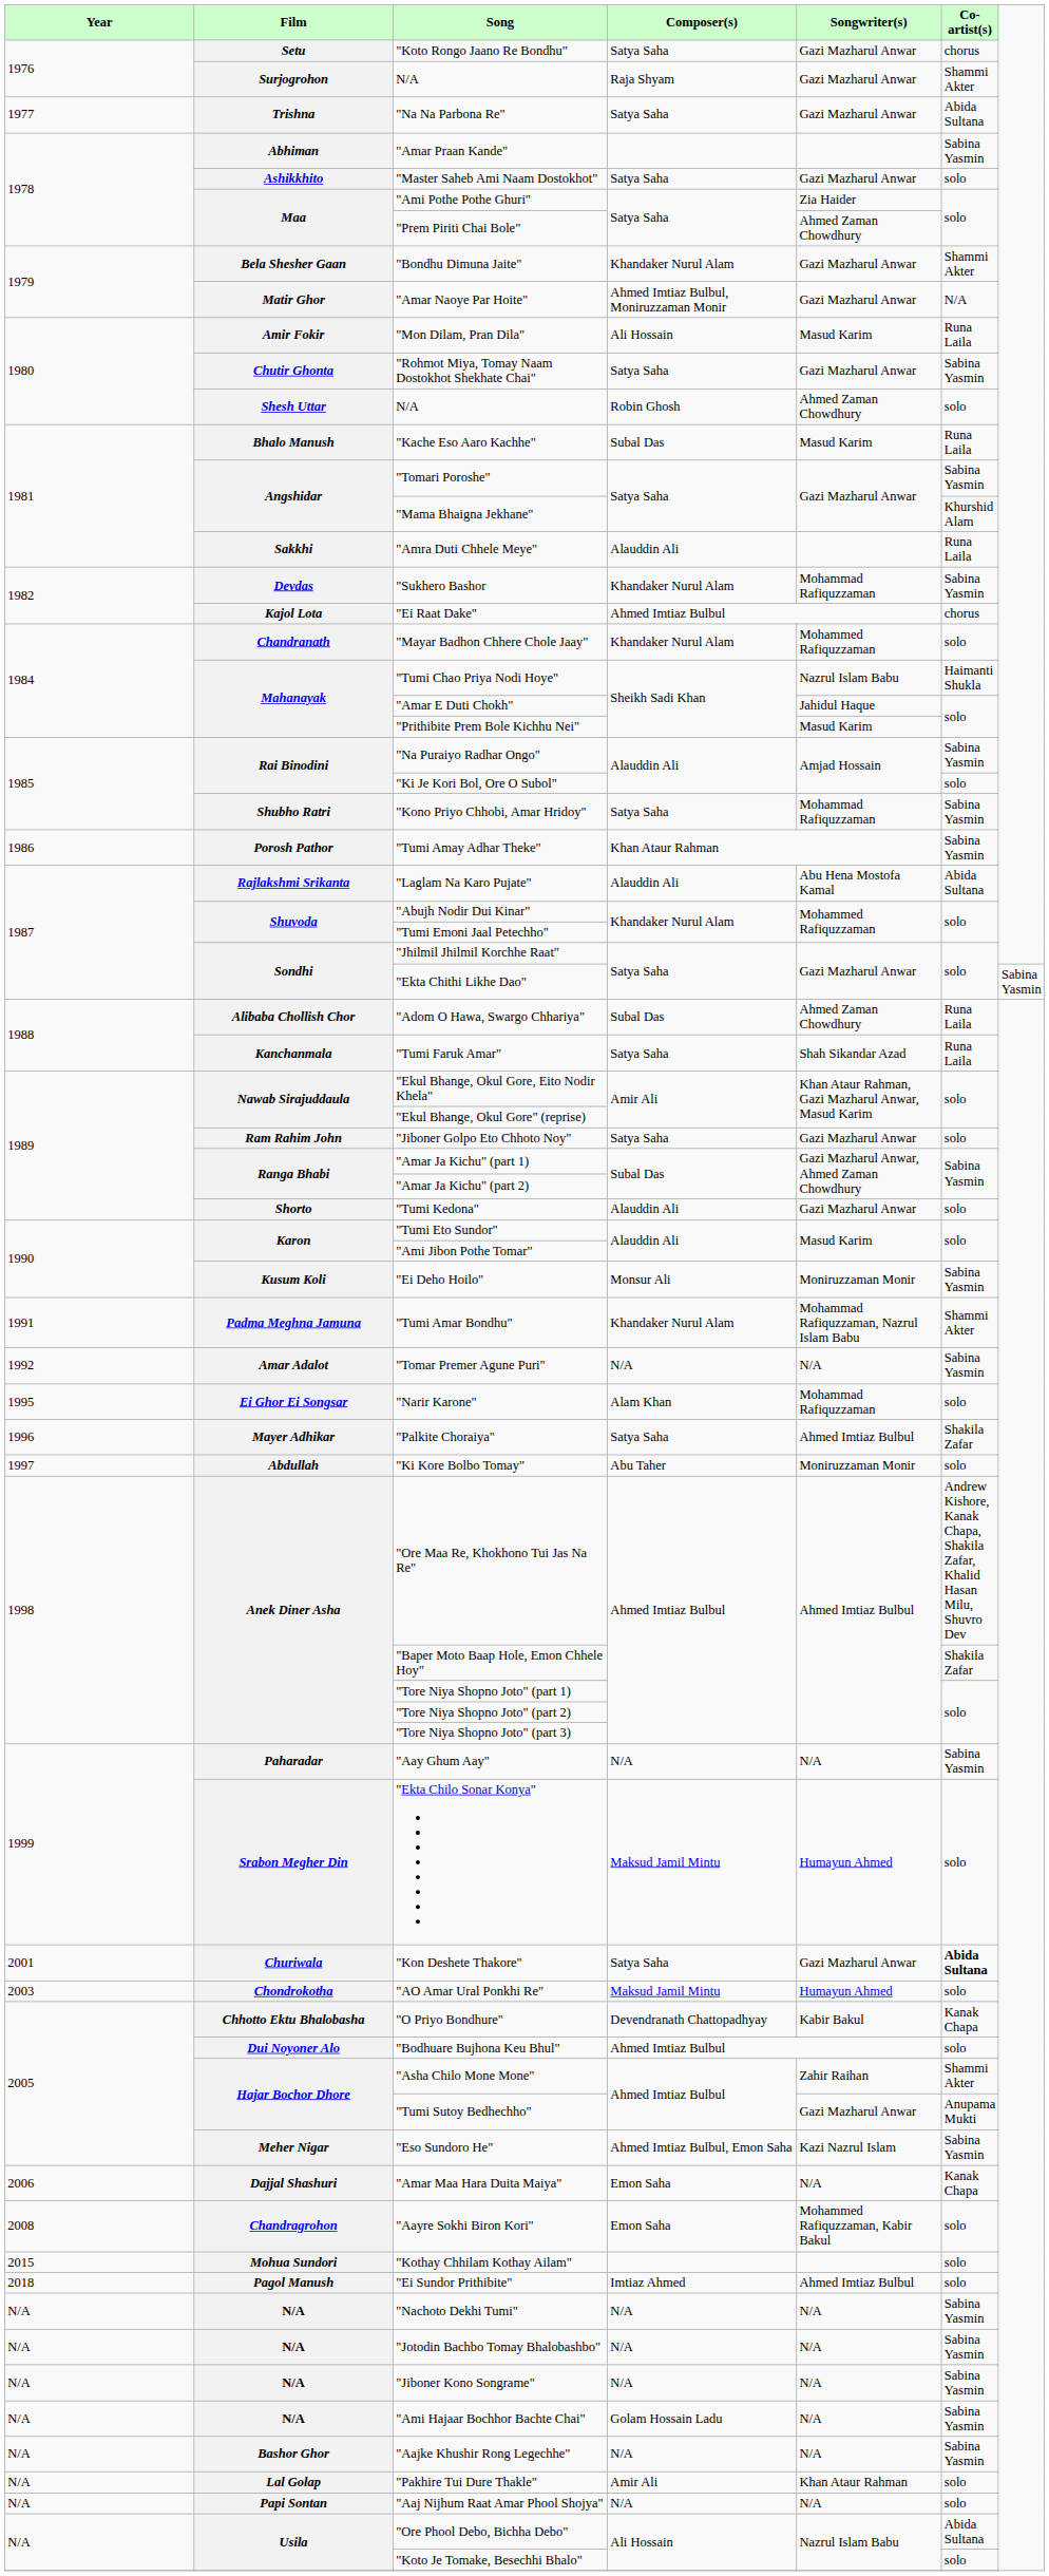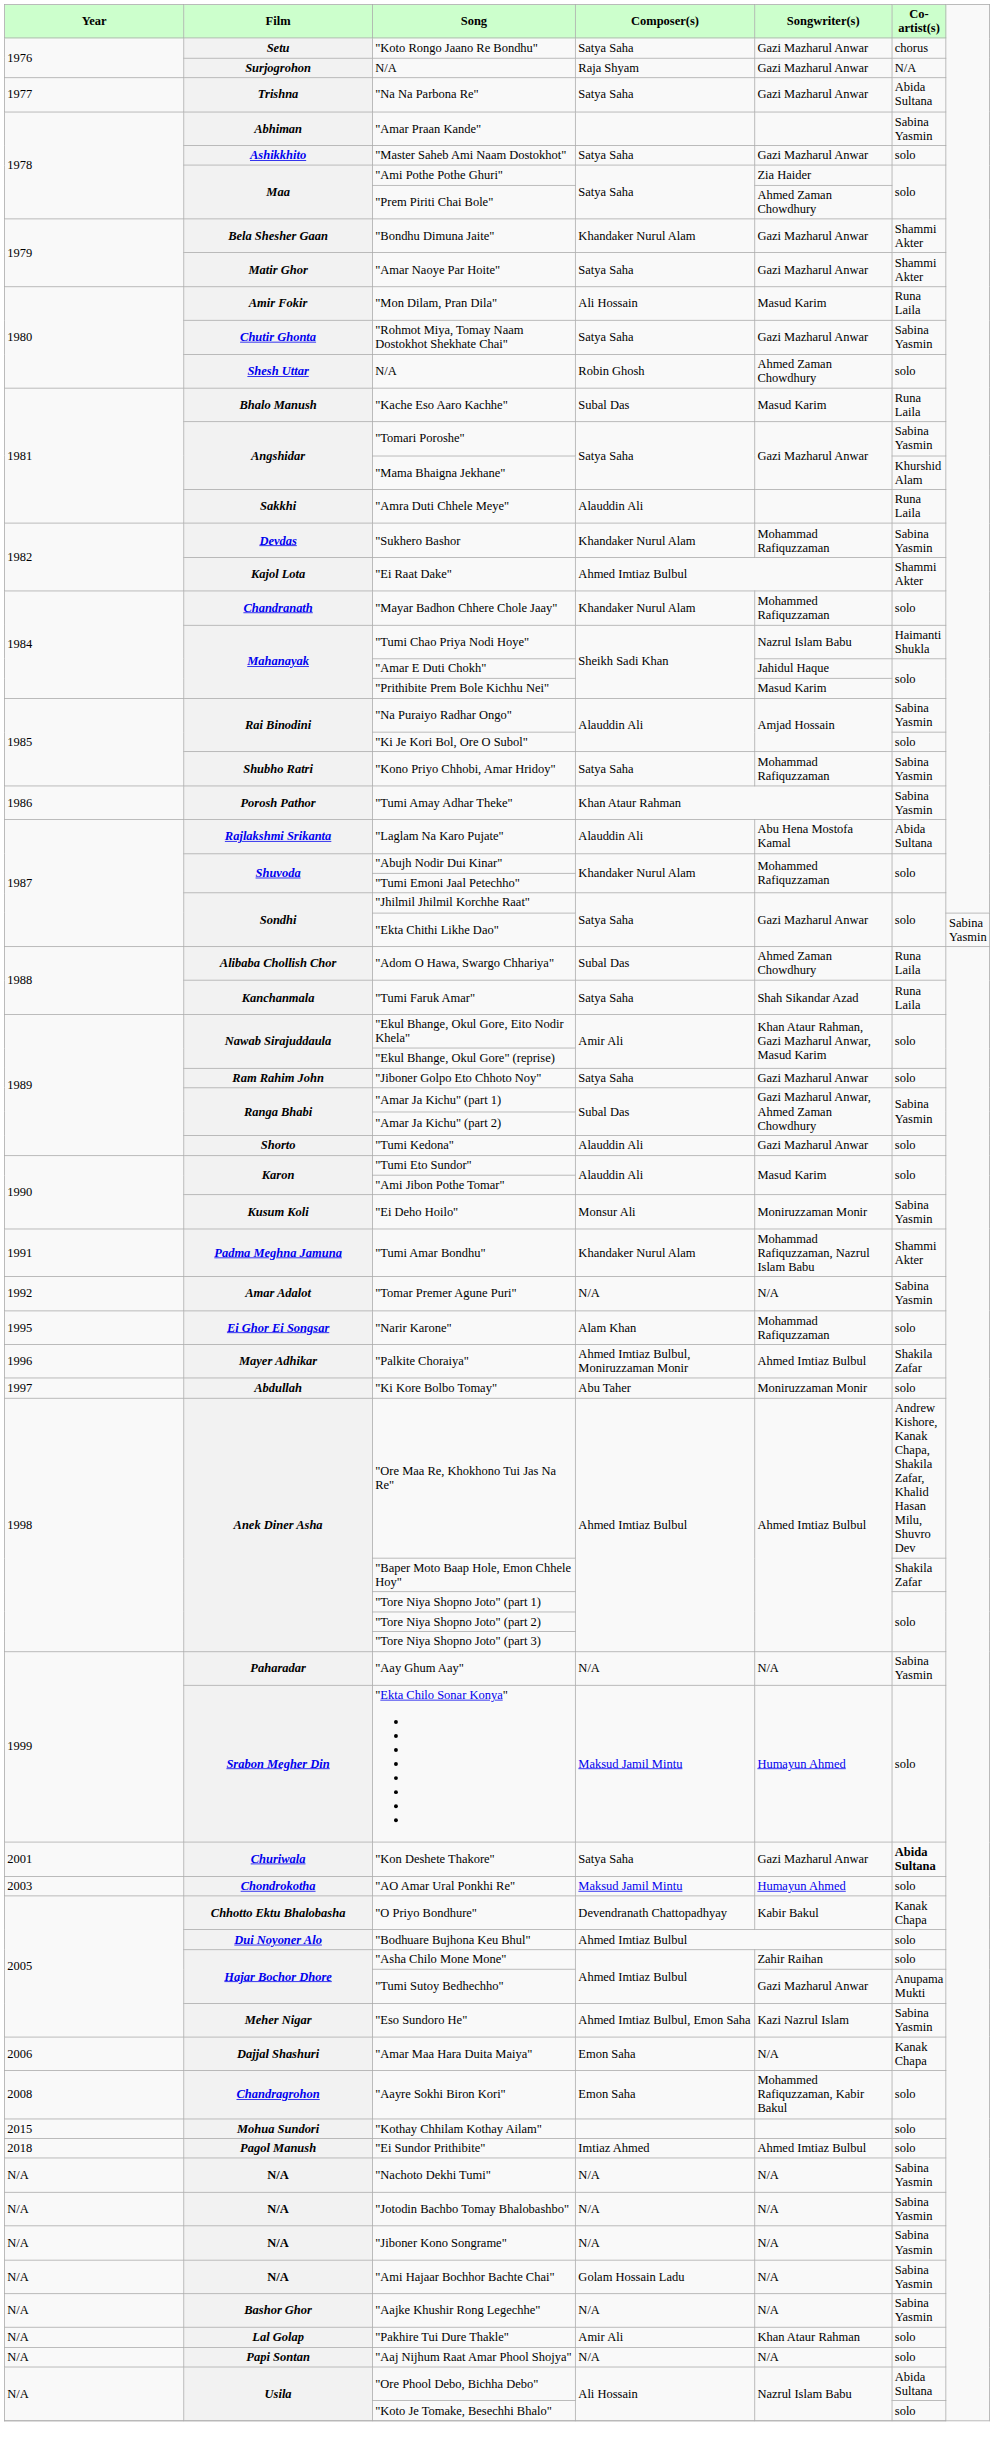Surjogrohon / N/A | Co-artist(s): Shammi Akter -> N/A
"Amar Naoye Par Hoite" | Composer(s): Ahmed Imtiaz Bulbul, Moniruzzaman Monir -> Satya Saha
"Amar Naoye Par Hoite" | Co-artist(s): N/A -> Shammi Akter
"Ei Raat Dake" | Co-artist(s): chorus -> Shammi Akter
"Palkite Choraiya" | Composer(s): Satya Saha -> Ahmed Imtiaz Bulbul, Moniruzzaman Monir
"Asha Chilo Mone Mone" | Co-artist(s): Shammi Akter -> solo
